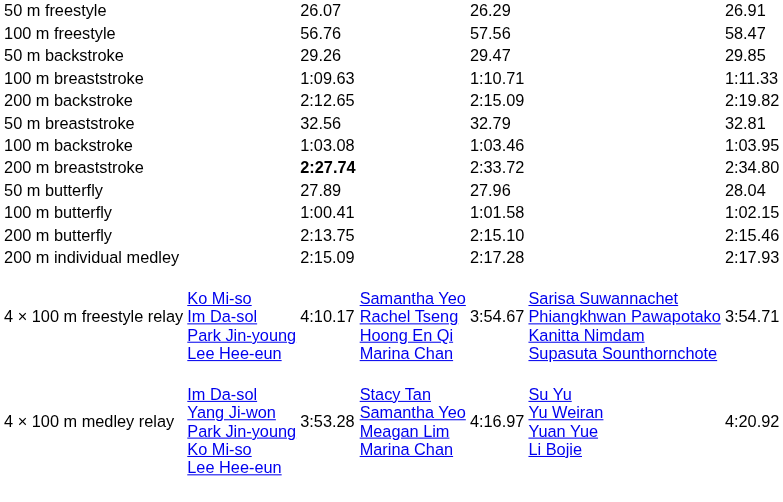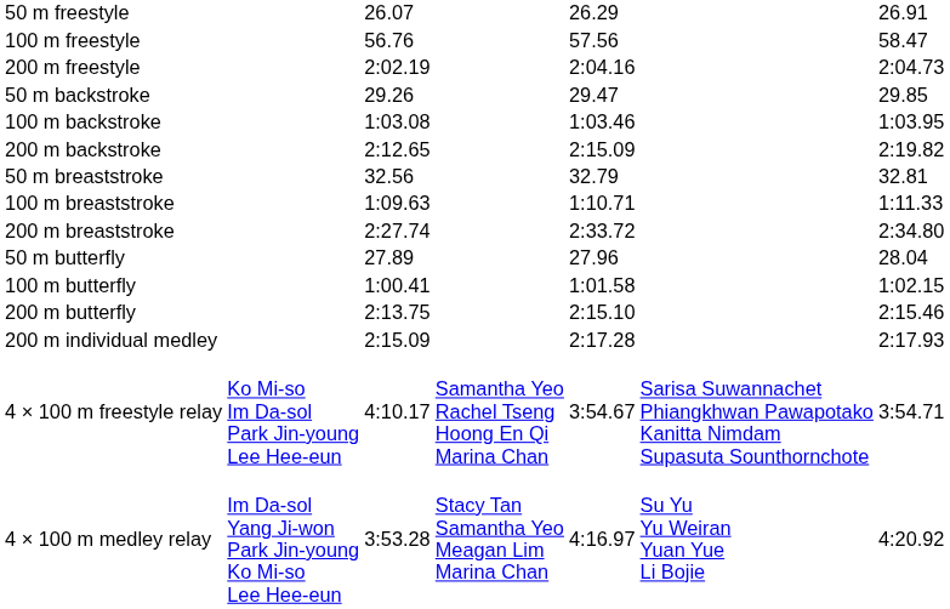+ row: 200 m freestyle | 2:02.19 | 2:04.16 | 2:04.73
rows swapped: 100 m backstroke <-> 100 m breaststroke
200 m breaststroke | column 3: bold -> normal
